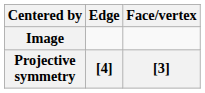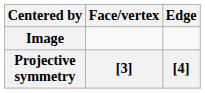columns swapped: Face/vertex <-> Edge
